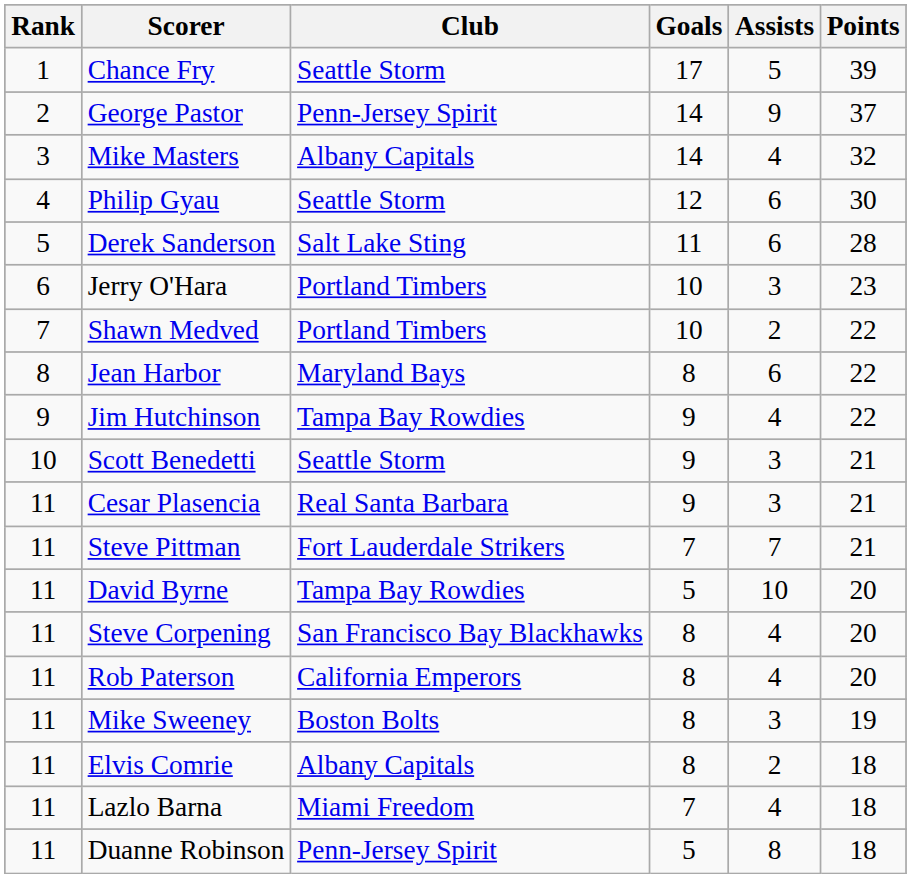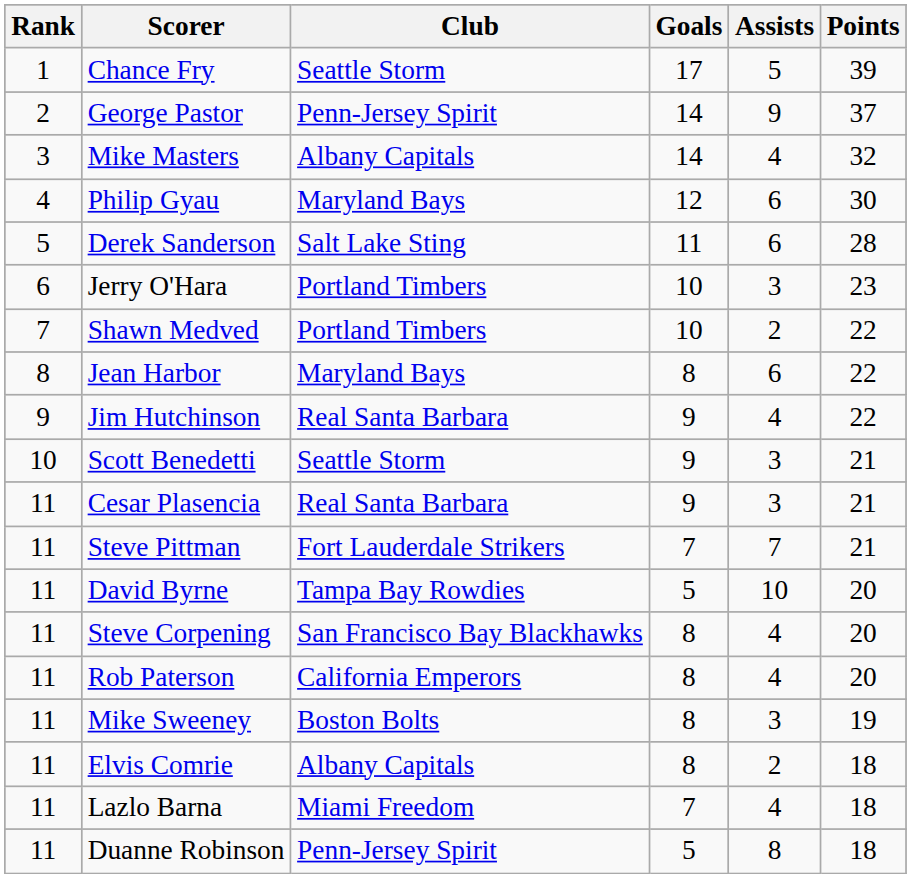Philip Gyau | Club: Seattle Storm -> Maryland Bays
Jim Hutchinson | Club: Tampa Bay Rowdies -> Real Santa Barbara
